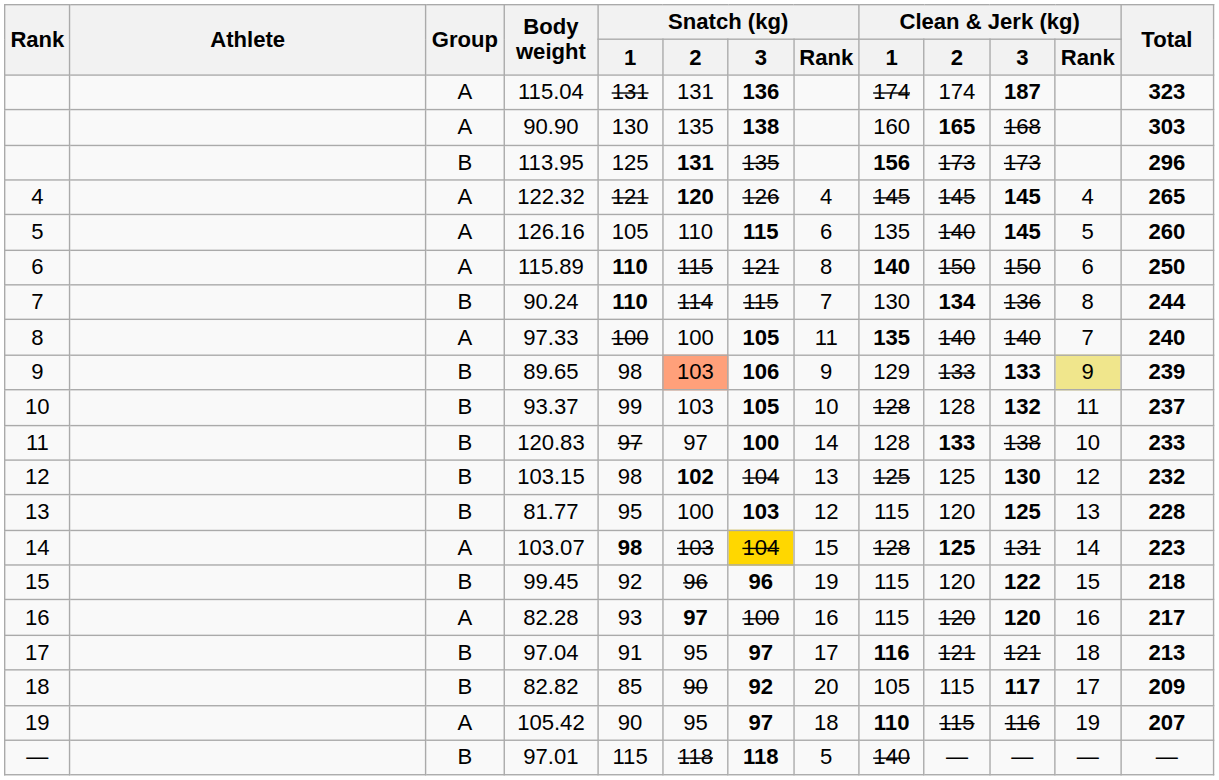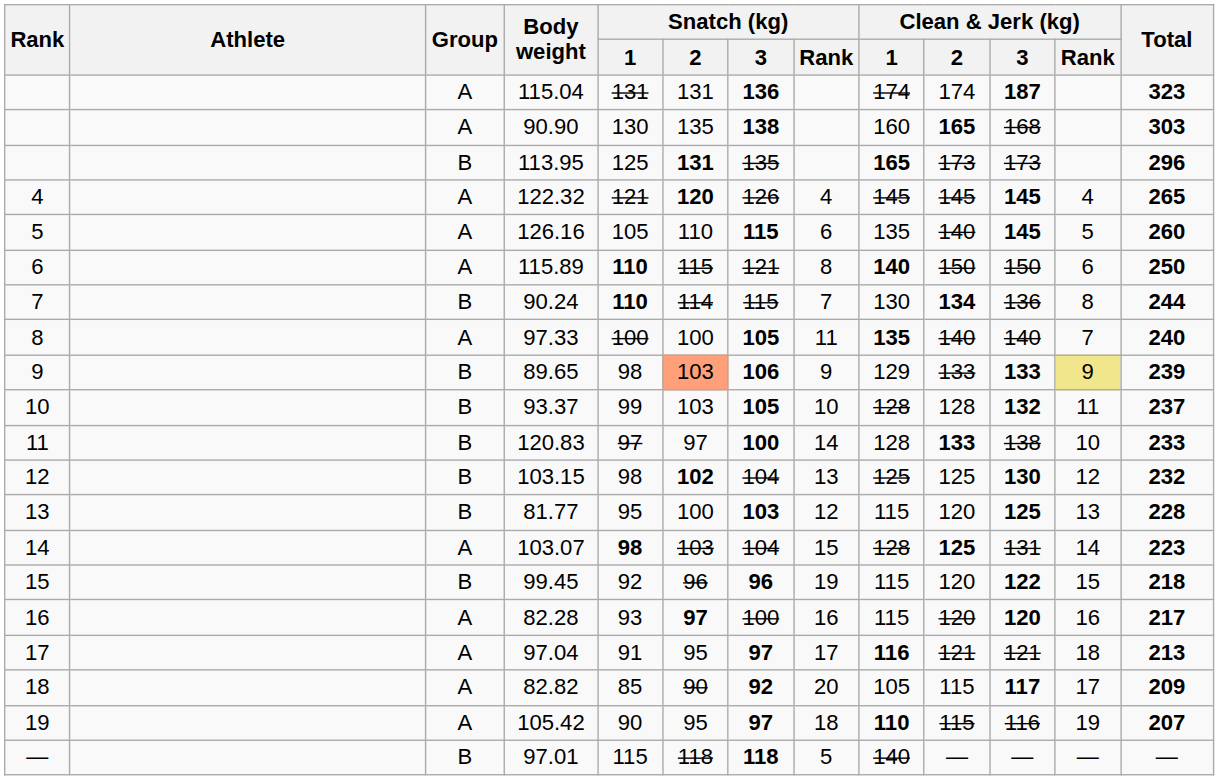113.95 | Clean & Jerk (kg) / 1: 156 -> 165
103.07 | Snatch (kg) / 3: gold background -> no background
97.04 | Group: B -> A
82.82 | Group: B -> A
